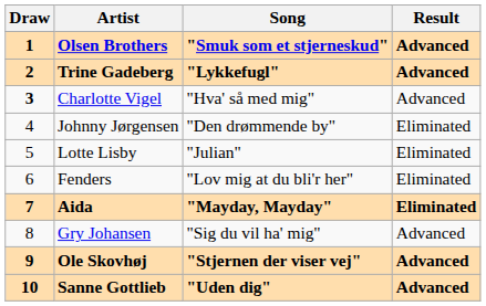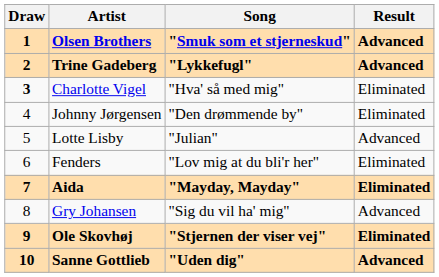Charlotte Vigel | Result: Advanced -> Eliminated
Lotte Lisby | Result: Eliminated -> Advanced
Ole Skovhøj | Result: Advanced -> Eliminated
